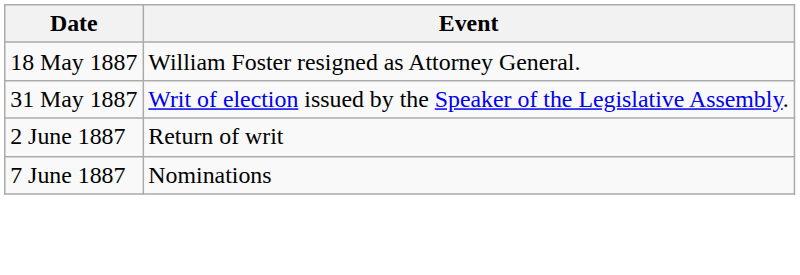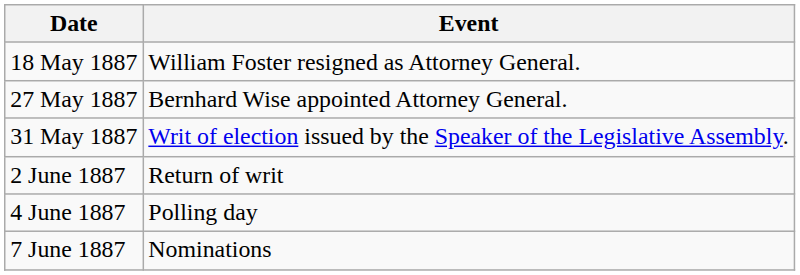+ row: 27 May 1887 | Bernhard Wise appointed Attorney General.
+ row: 4 June 1887 | Polling day
